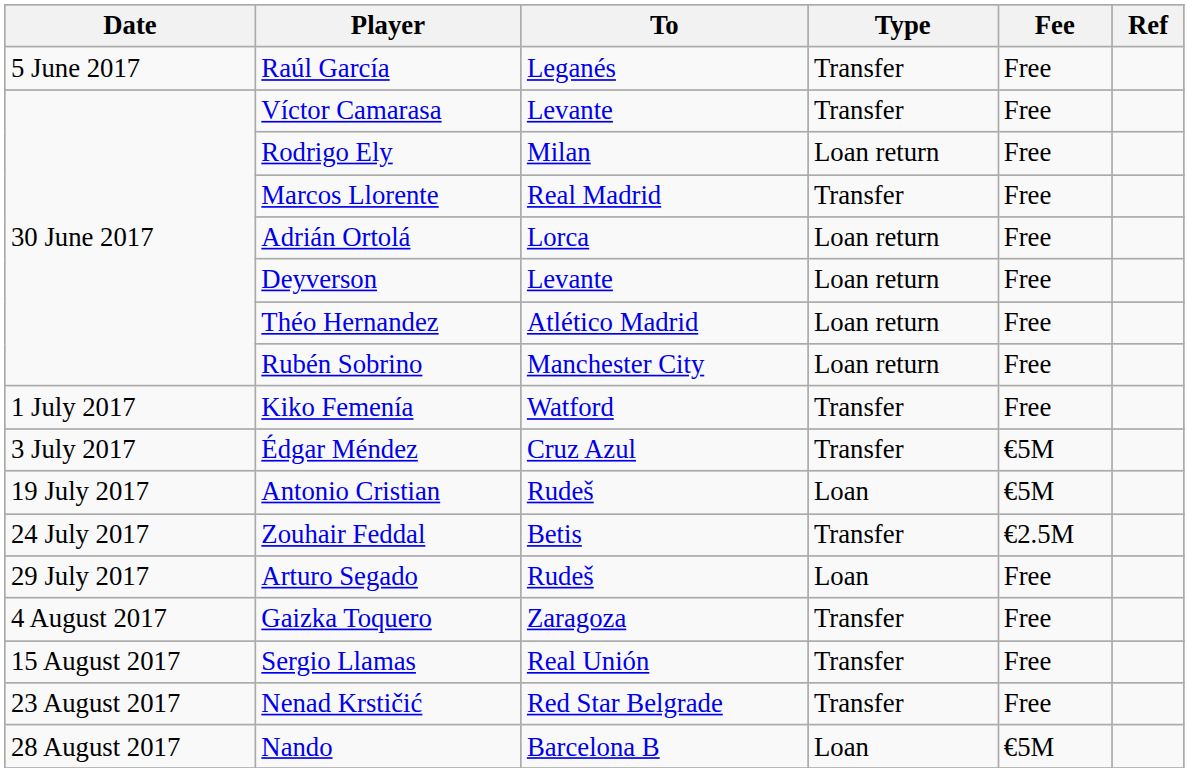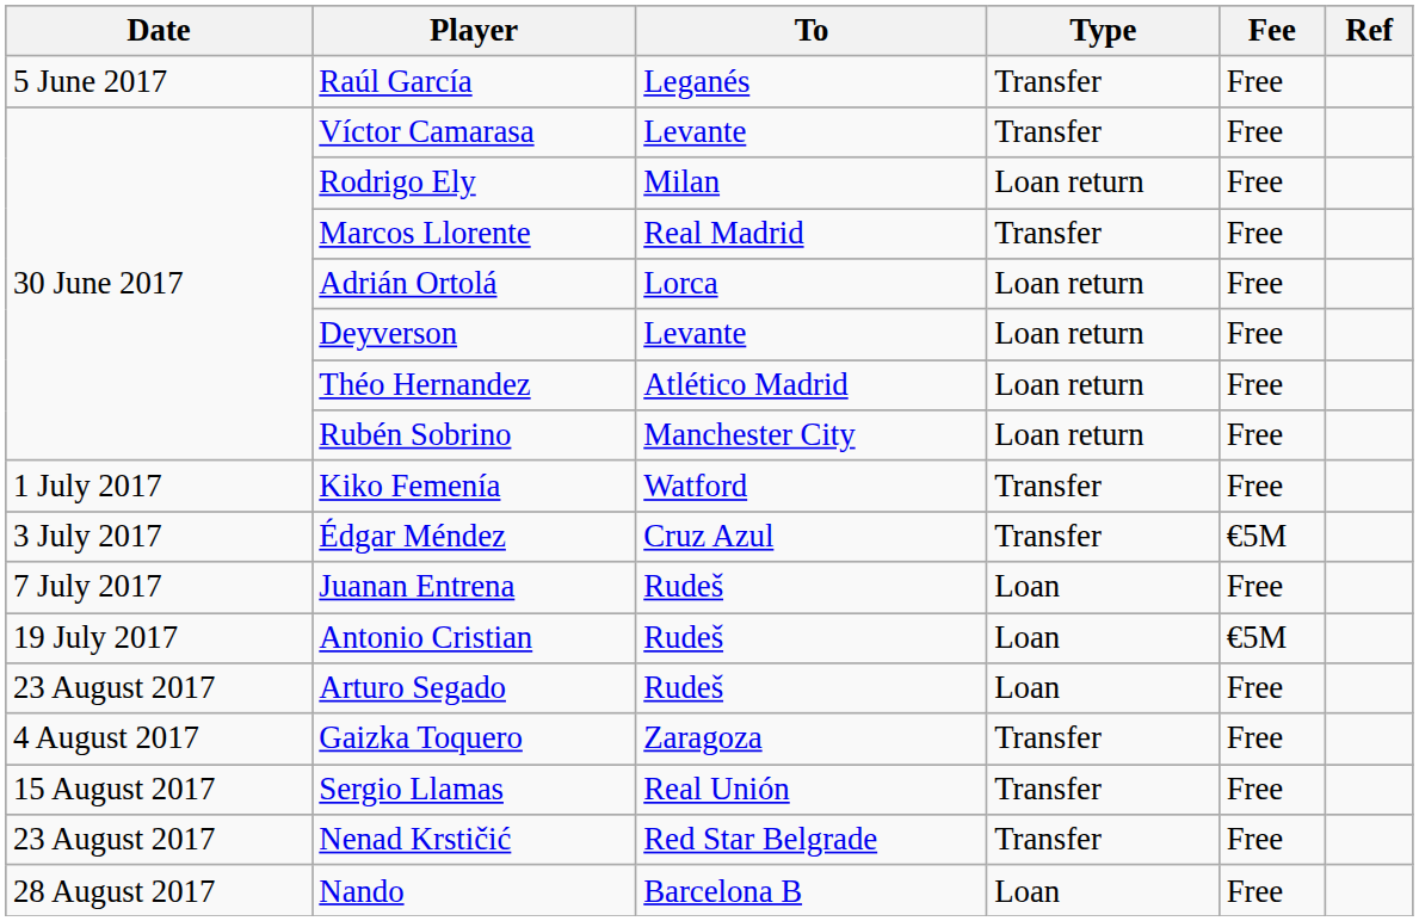+ row: 7 July 2017 | Juanan Entrena | Rudeš | Loan | Free
- row: 24 July 2017 | Zouhair Feddal | Betis | Transfer | €2.5M
Arturo Segado | Date: 29 July 2017 -> 23 August 2017
Nando | Fee: €5M -> Free
